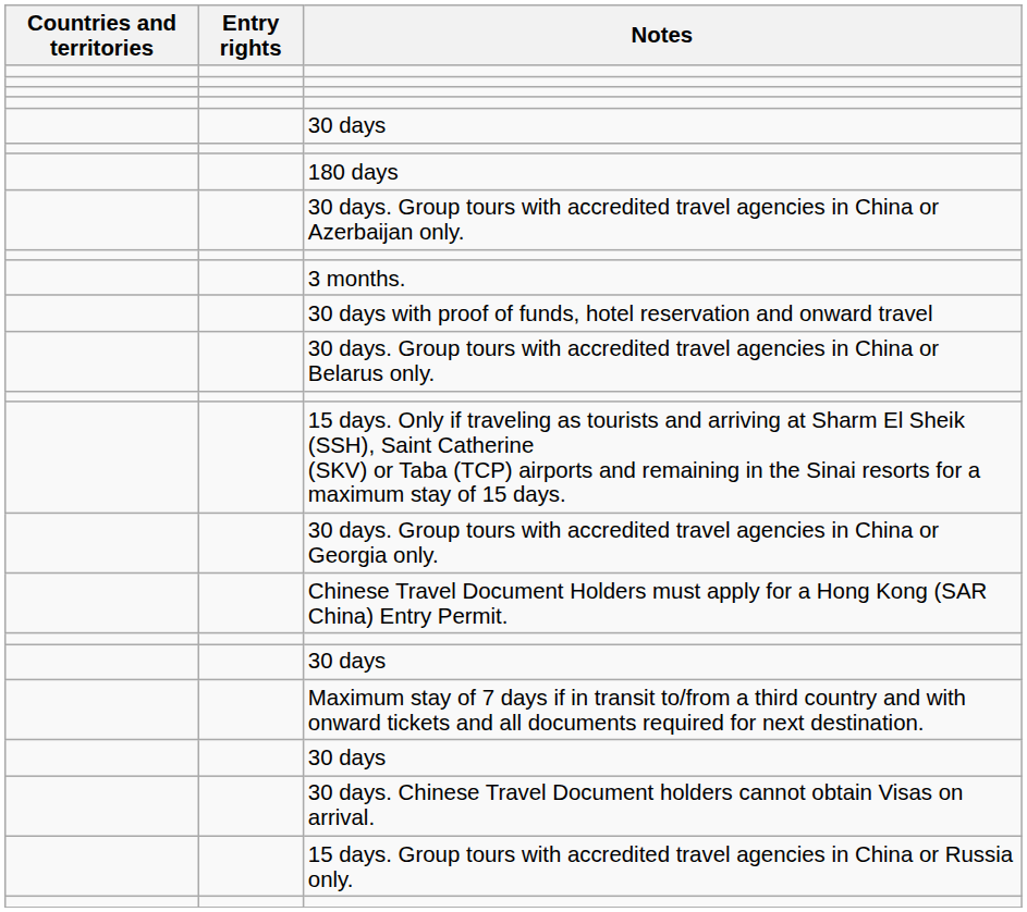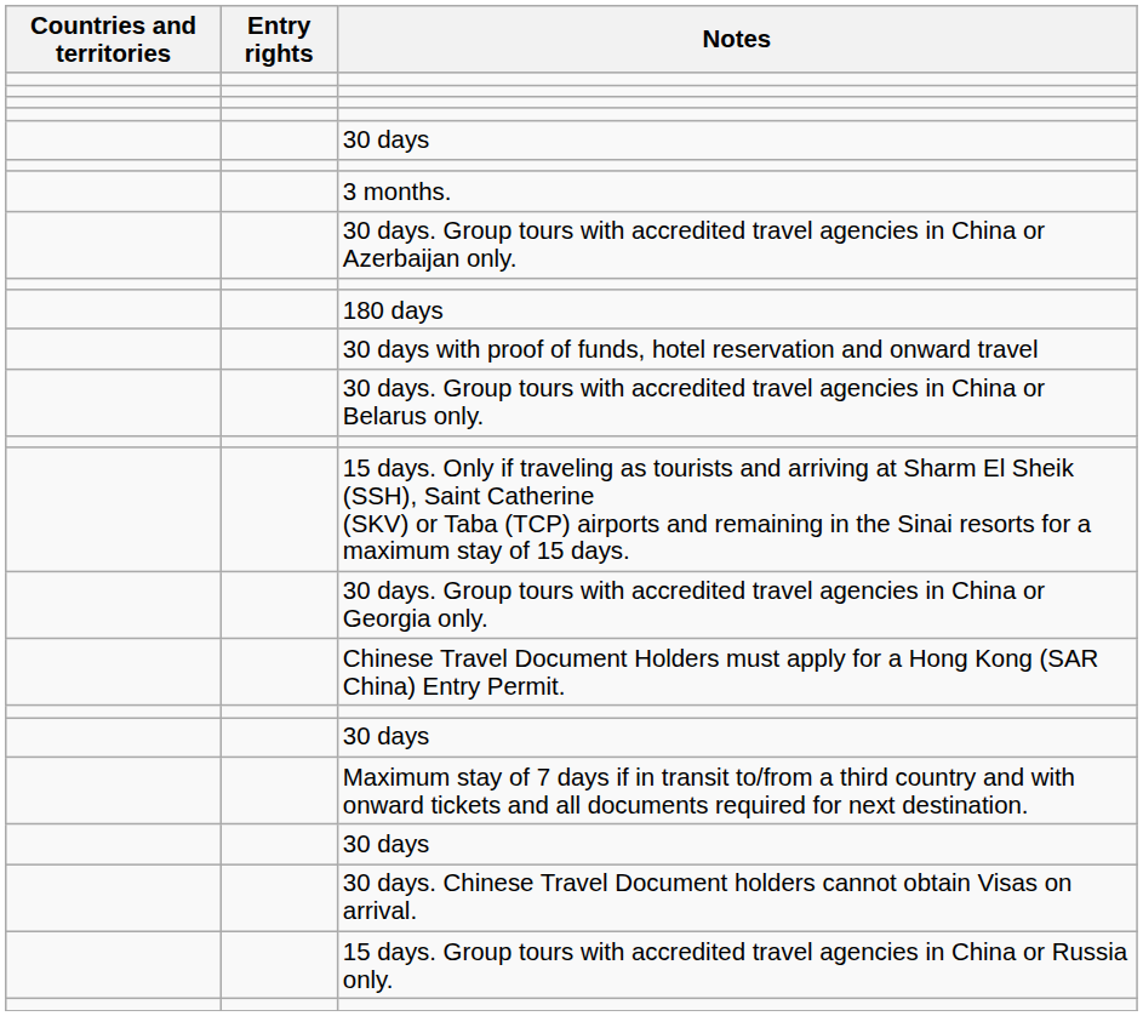rows swapped: 180 days <-> 3 months.
